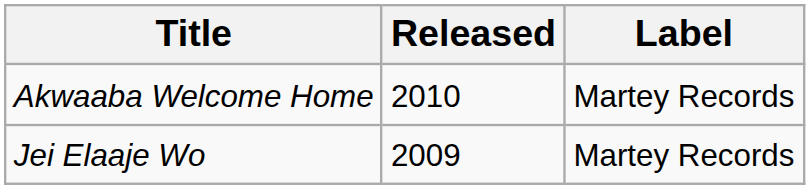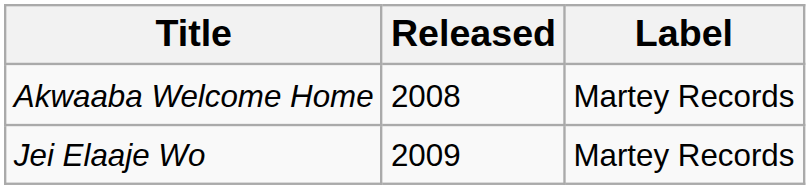Akwaaba Welcome Home | Released: 2010 -> 2008
